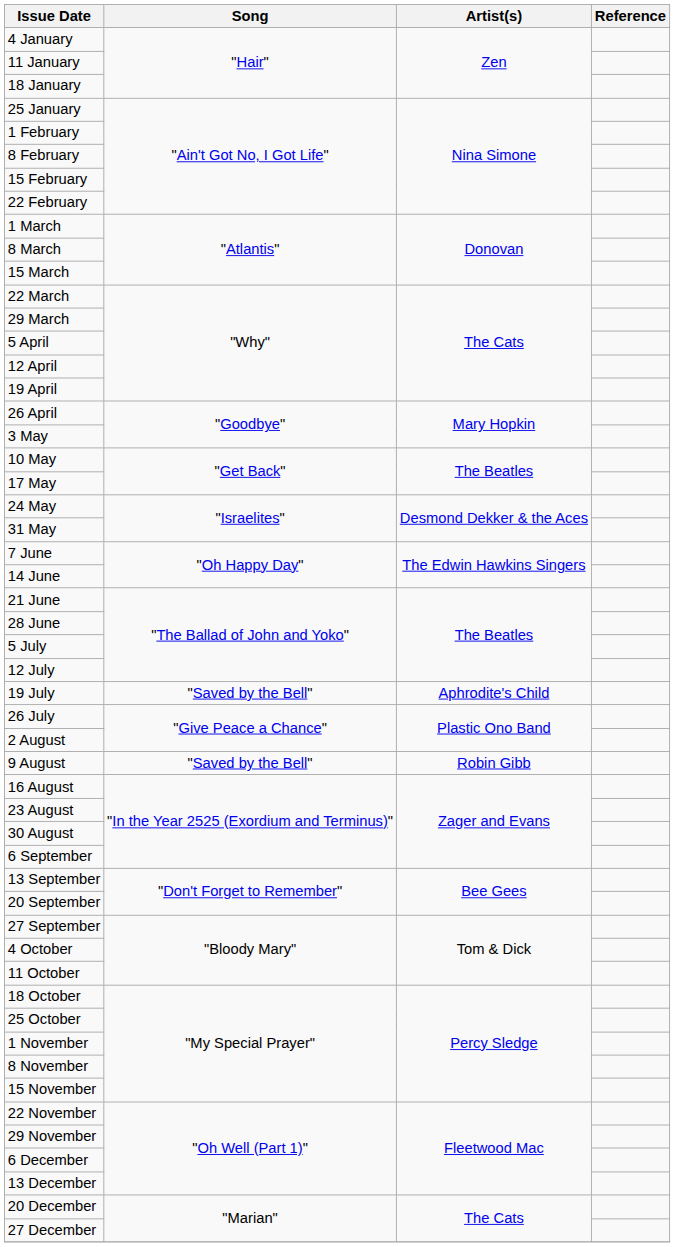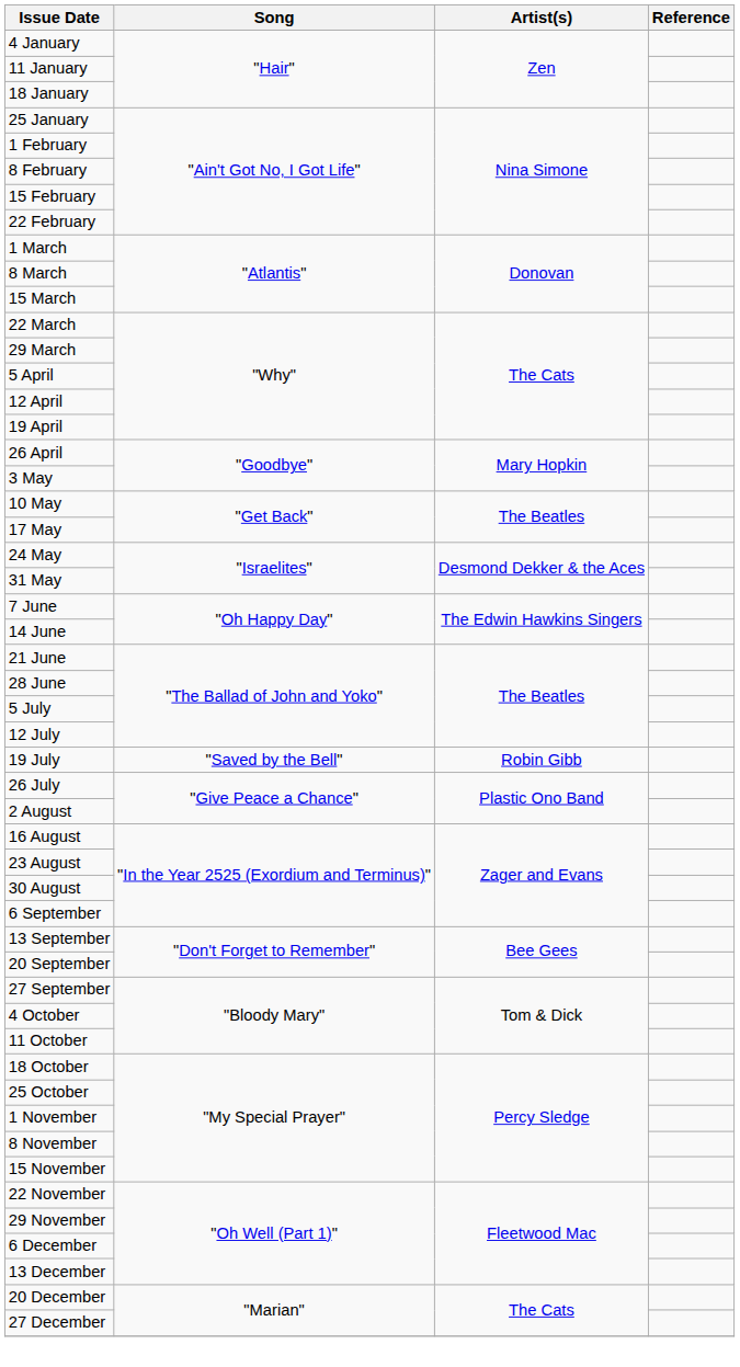19 July | Artist(s): Aphrodite's Child -> Robin Gibb
- row: 9 August | "Saved by the Bell" | Robin Gibb
